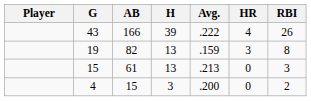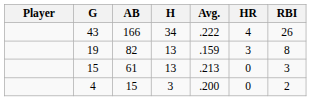43 | H: 39 -> 34
